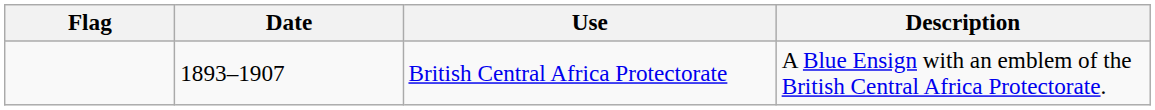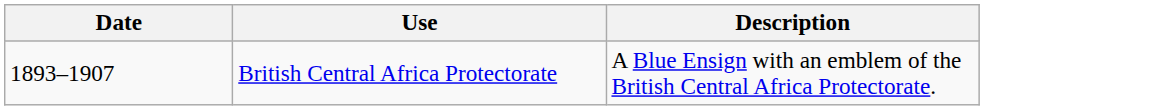- column: Flag
